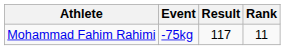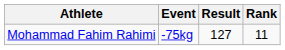Mohammad Fahim Rahimi | Result: 117 -> 127
